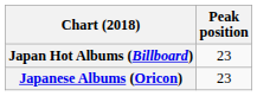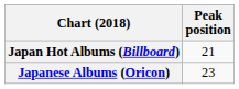Japan Hot Albums (Billboard) | Peak position: 23 -> 21
